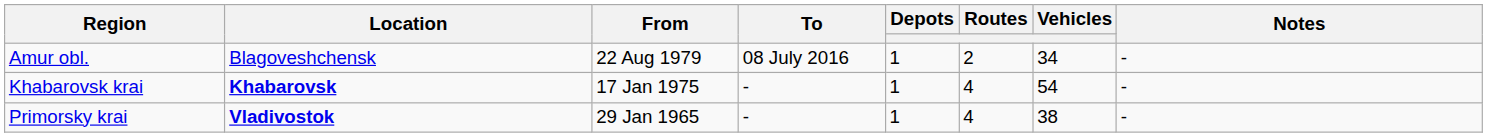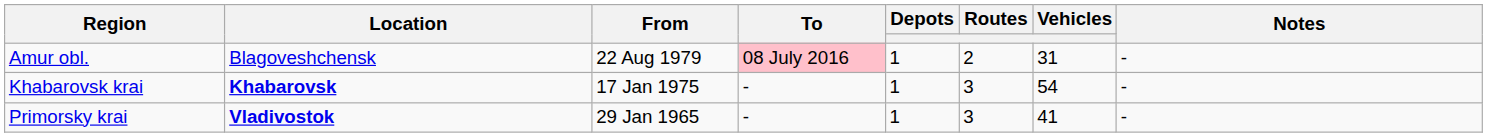Amur obl. | To: no background -> pink background
Amur obl. | Vehicles: 34 -> 31
Khabarovsk krai | Routes: 4 -> 3
Primorsky krai | Routes: 4 -> 3
Primorsky krai | Vehicles: 38 -> 41
